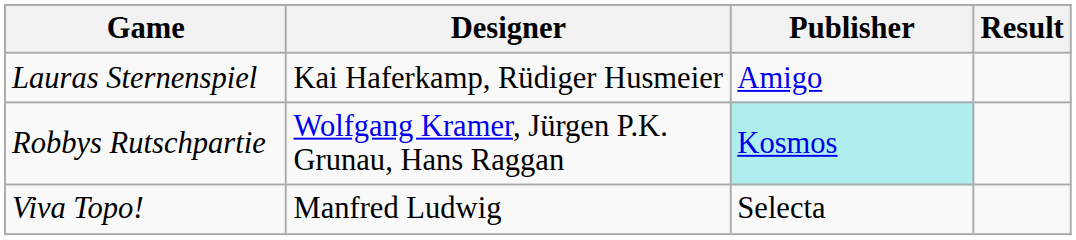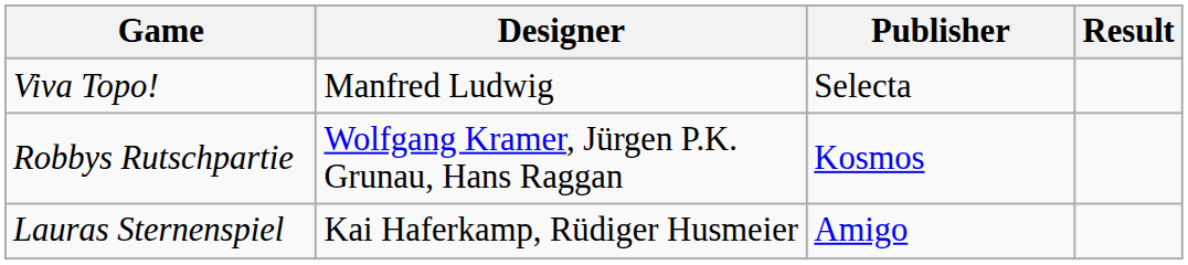rows swapped: Viva Topo! <-> Lauras Sternenspiel
Robbys Rutschpartie | Publisher: paleturquoise background -> no background
